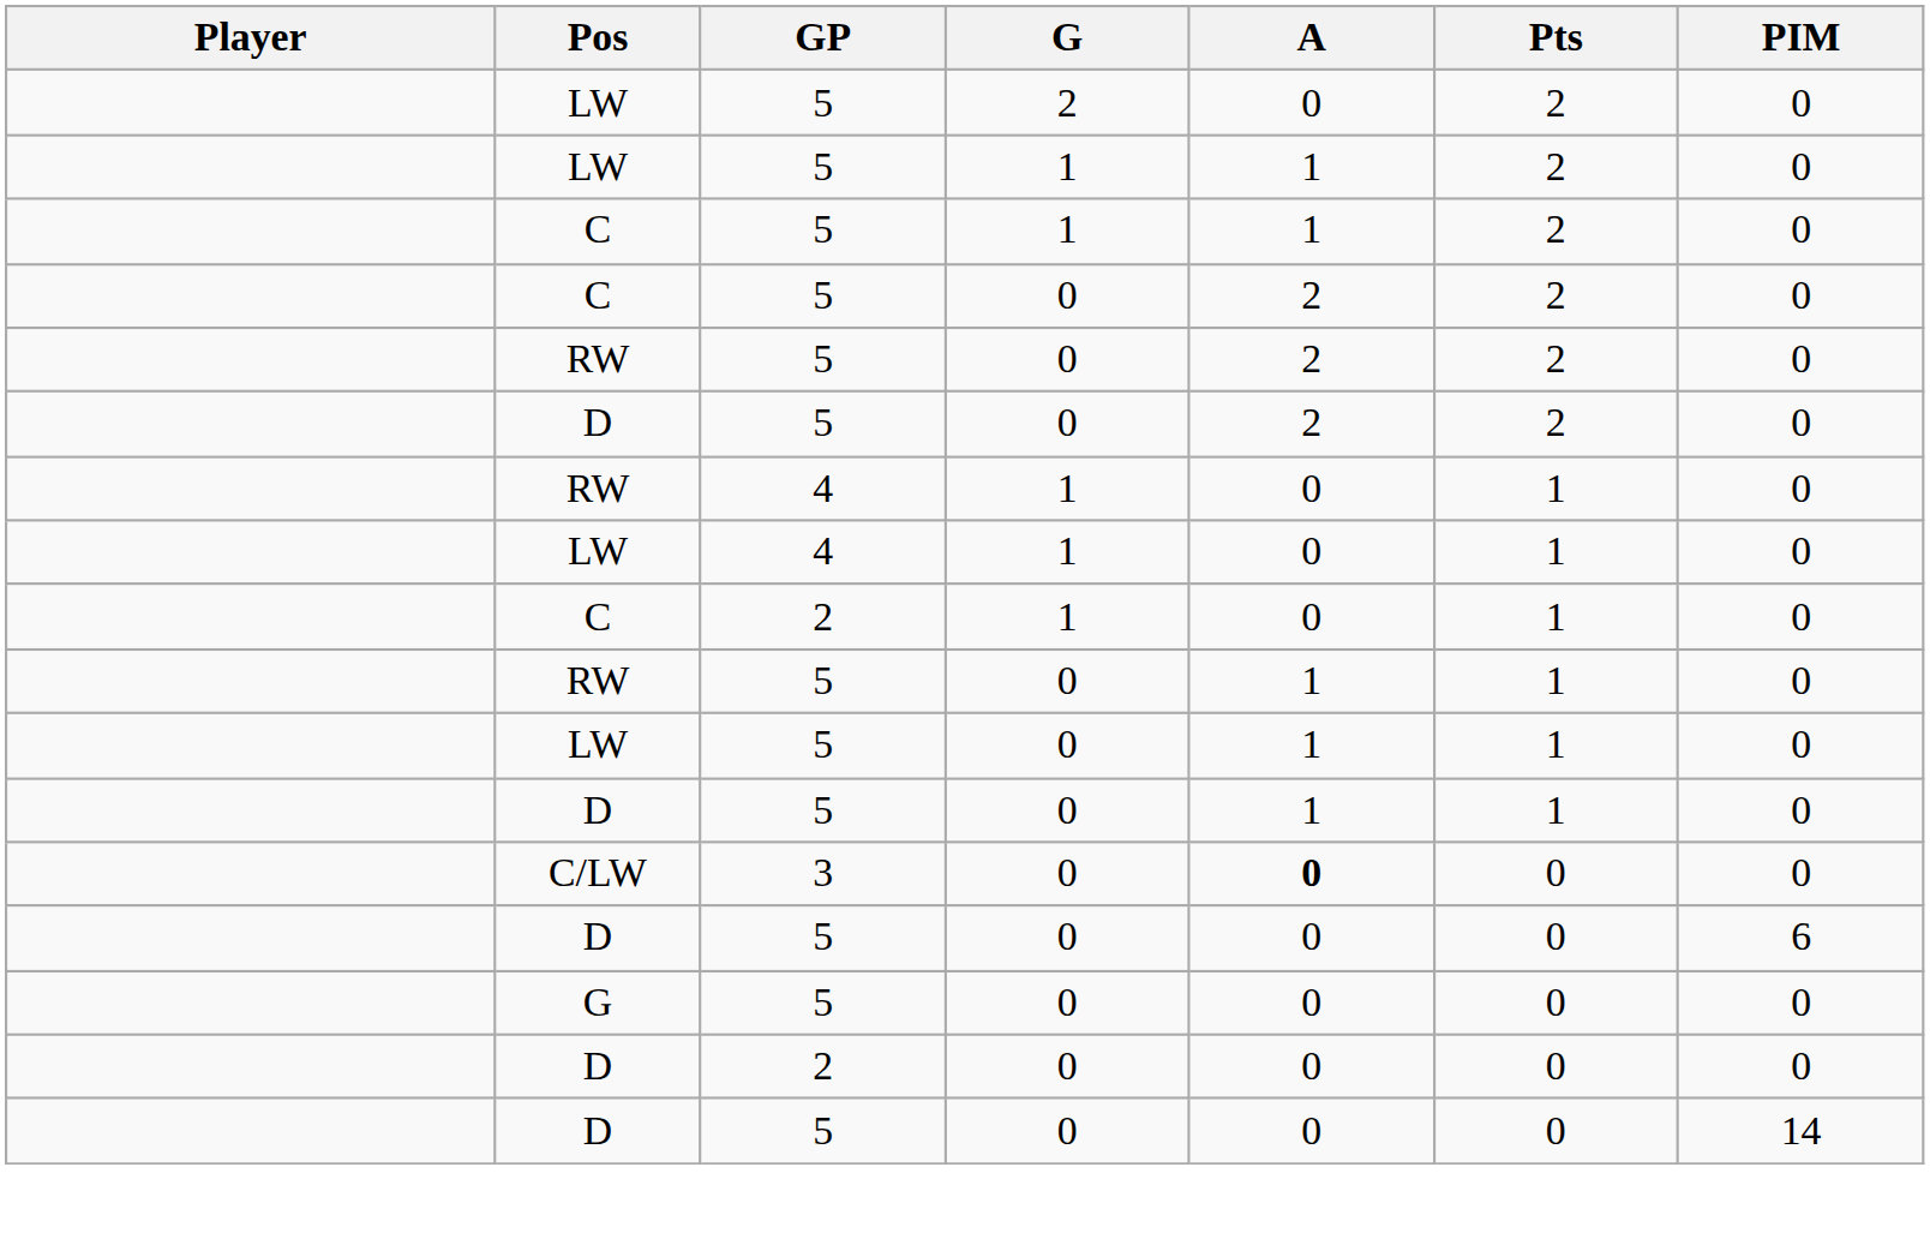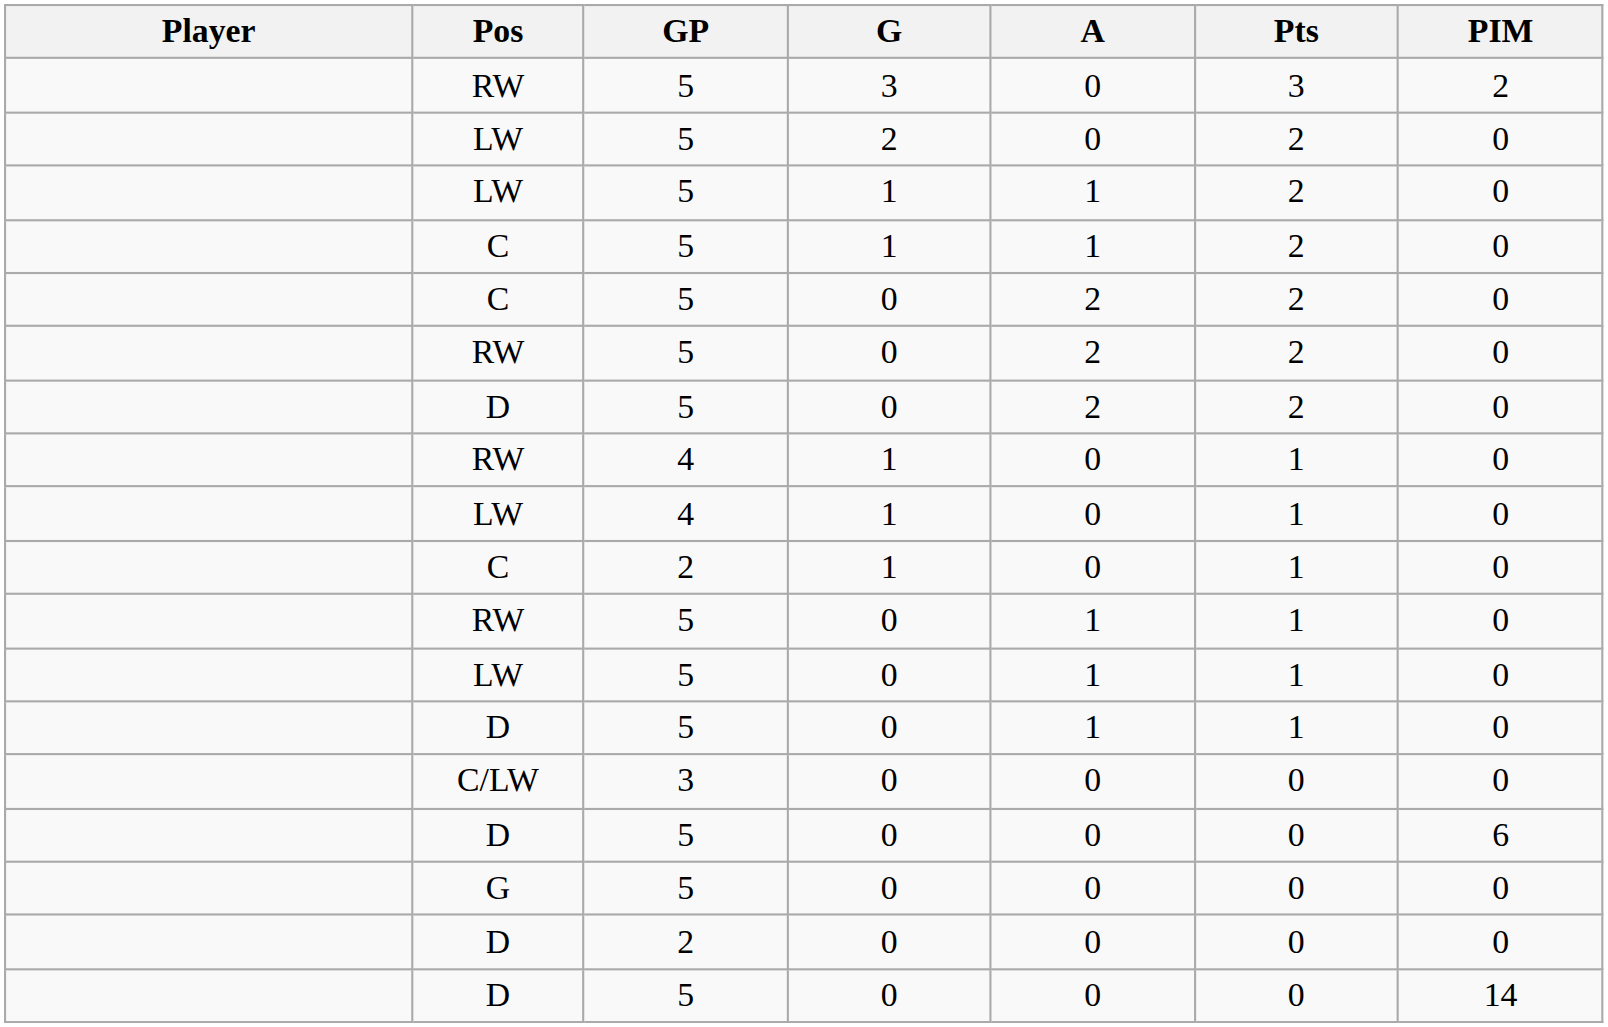+ row: RW | 5 | 3 | 0 | 3 | 2
C/LW | A: bold -> normal
